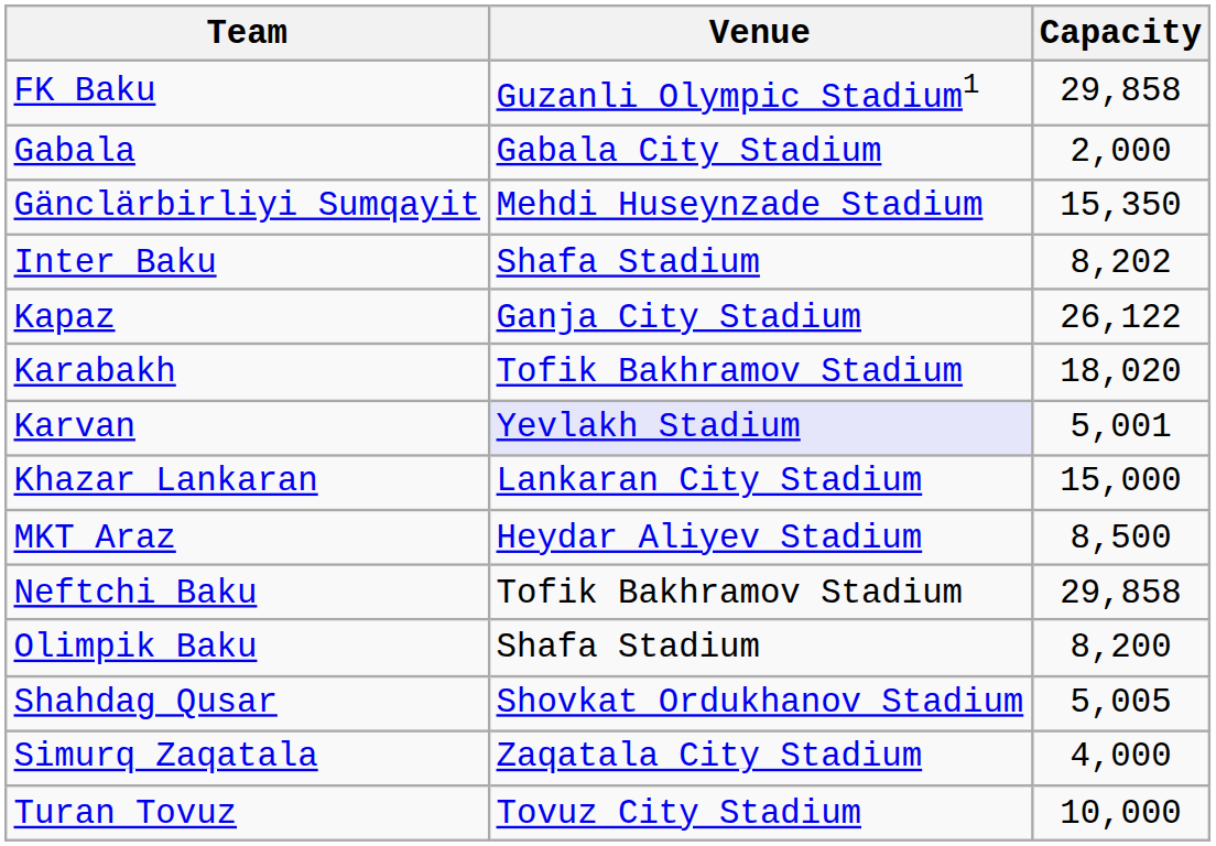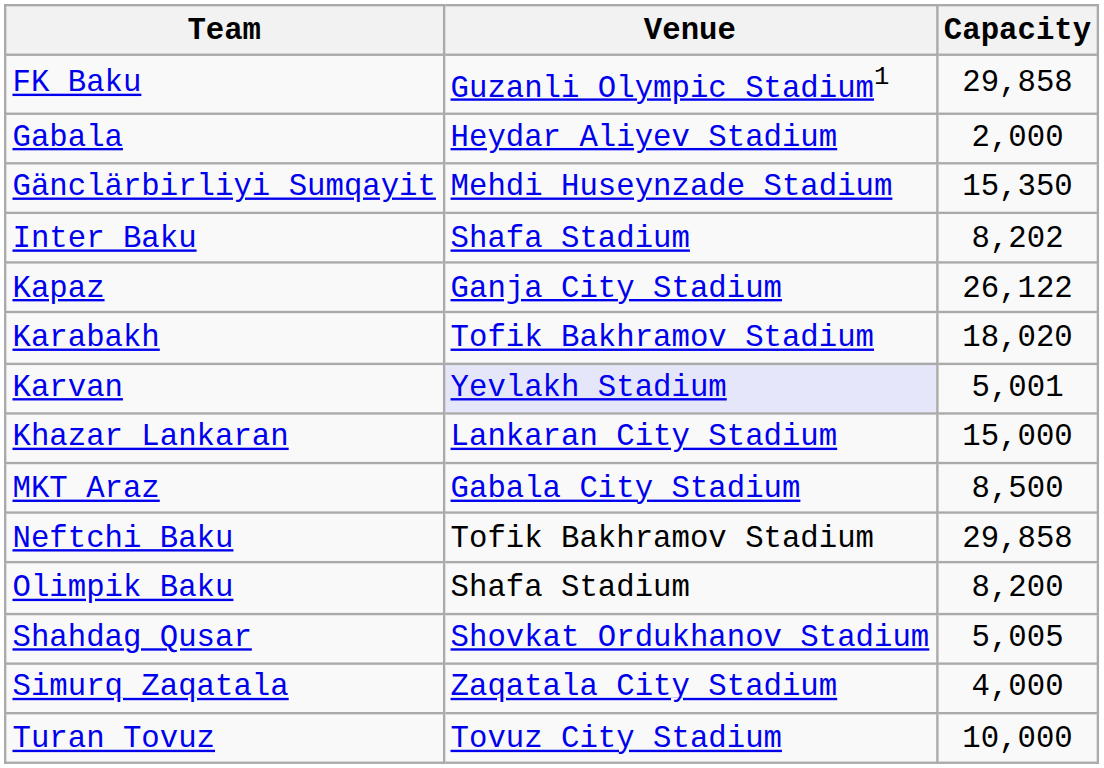Gabala | Venue: Gabala City Stadium -> Heydar Aliyev Stadium
MKT Araz | Venue: Heydar Aliyev Stadium -> Gabala City Stadium
